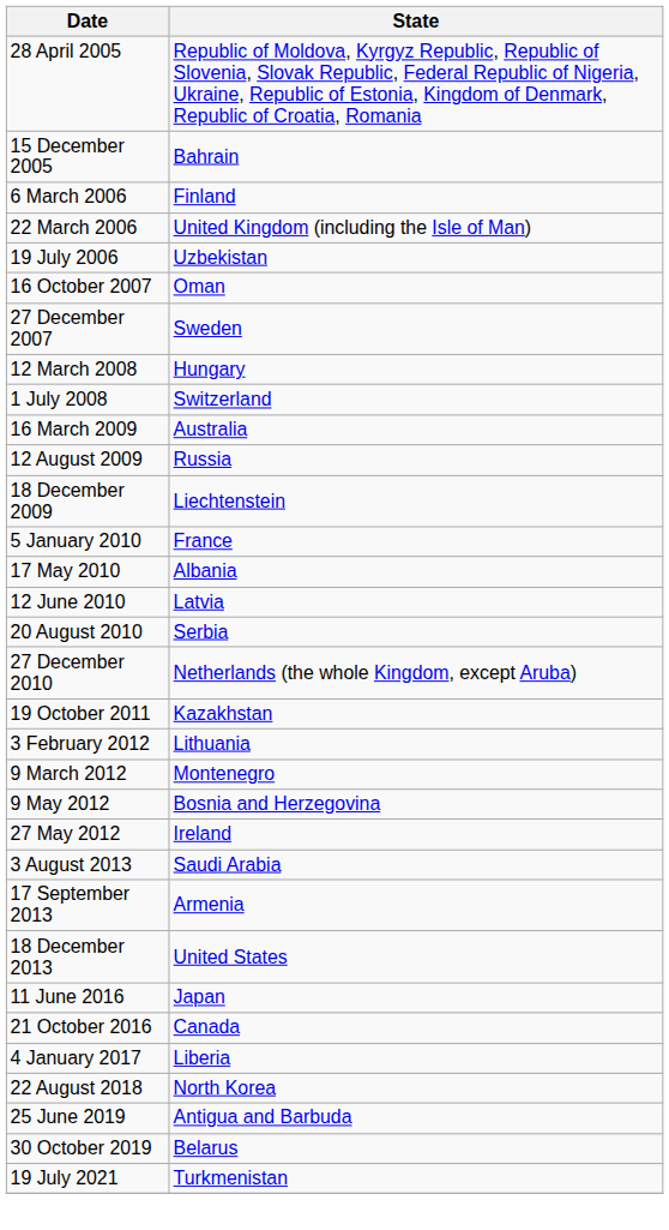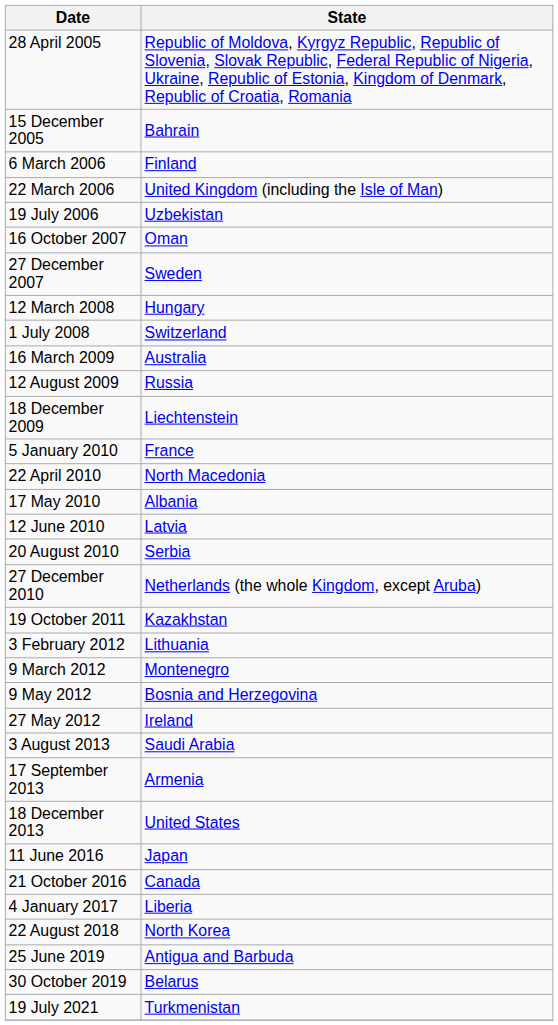+ row: 22 April 2010 | North Macedonia
